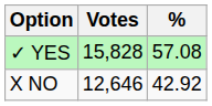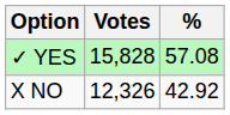X NO | Votes: 12,646 -> 12,326
